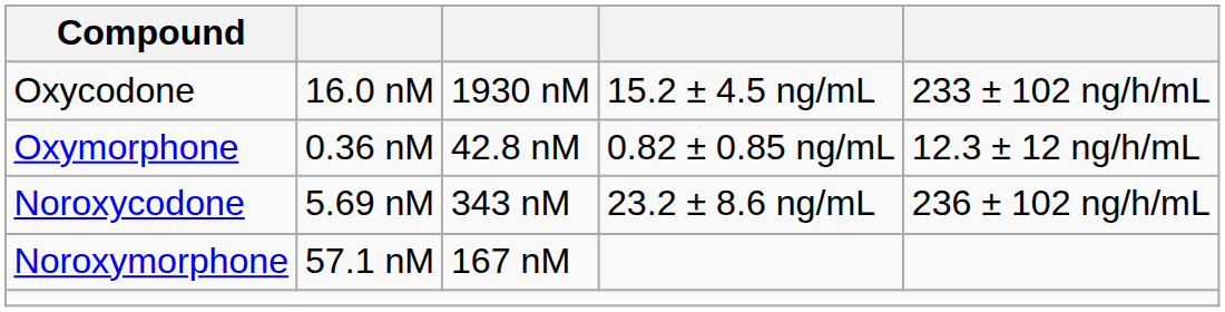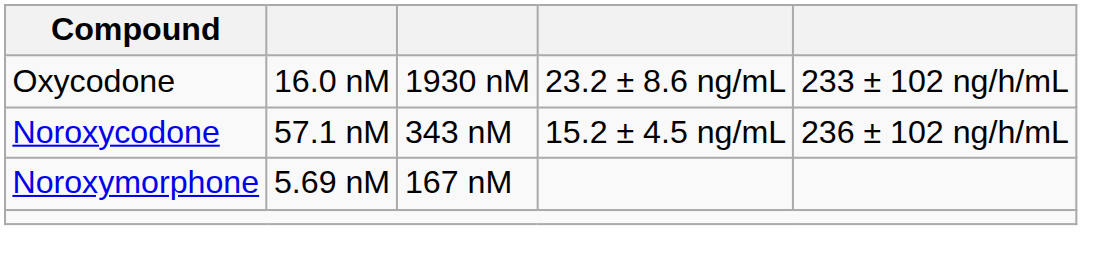Oxycodone | column 4: 15.2 ± 4.5 ng/mL -> 23.2 ± 8.6 ng/mL
- row: Oxymorphone | 0.36 nM | 42.8 nM | 0.82 ± 0.85 ng/mL | 12.3 ± 12 ng/h/mL
Noroxycodone | column 2: 5.69 nM -> 57.1 nM
Noroxycodone | column 4: 23.2 ± 8.6 ng/mL -> 15.2 ± 4.5 ng/mL
Noroxymorphone | column 2: 57.1 nM -> 5.69 nM
